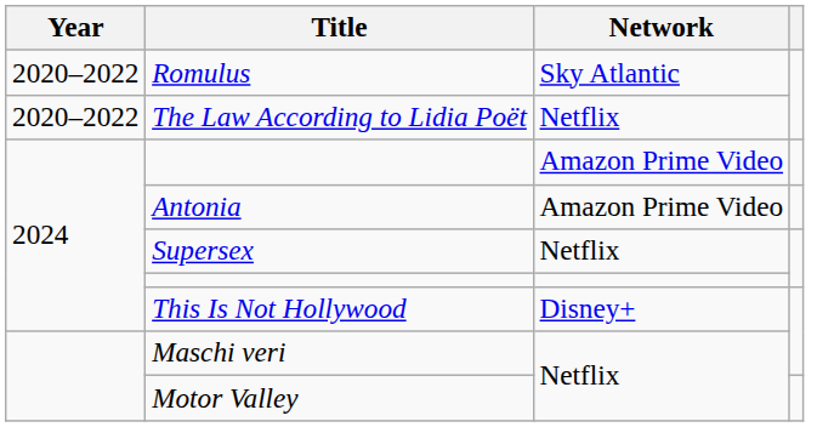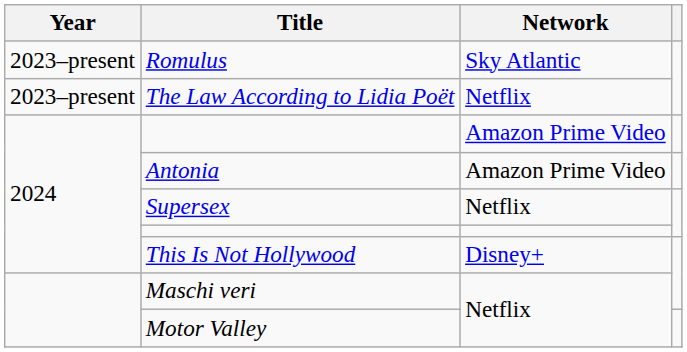Romulus | Year: 2020–2022 -> 2023–present
The Law According to Lidia Poët | Year: 2020–2022 -> 2023–present
